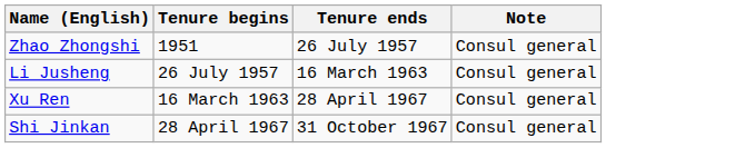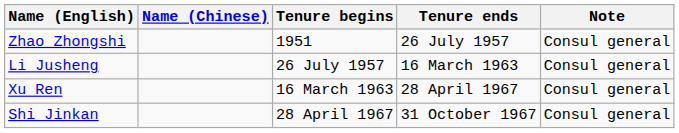+ column: Name (Chinese)
